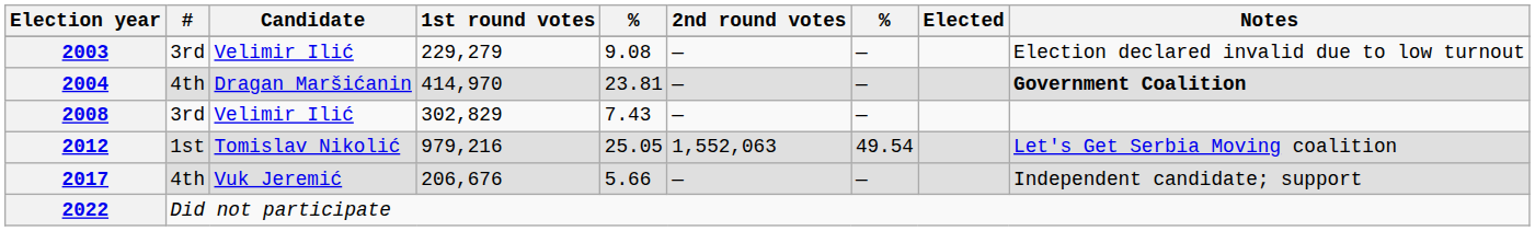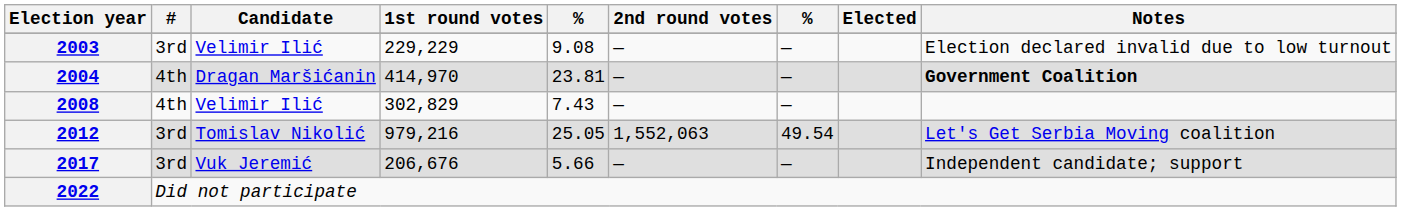2003 | 1st round votes: 229,279 -> 229,229
2008 | #: 3rd -> 4th
2012 | #: 1st -> 3rd
2017 | #: 4th -> 3rd
